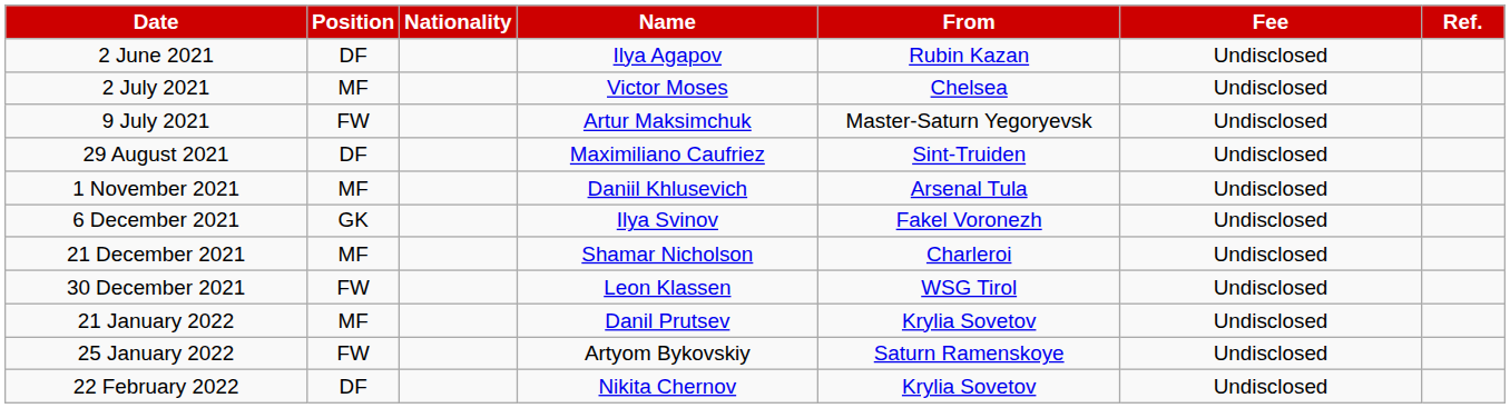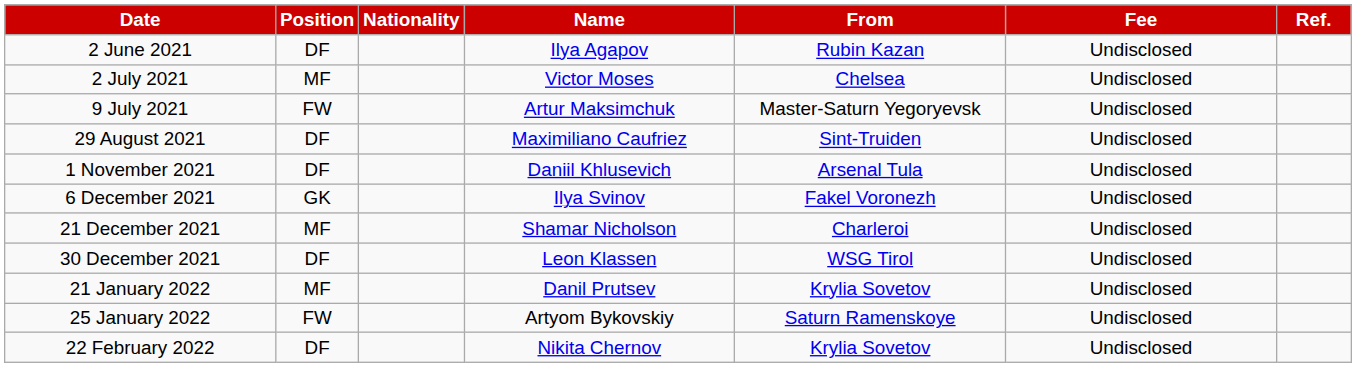1 November 2021 | Position: MF -> DF
30 December 2021 | Position: FW -> DF
